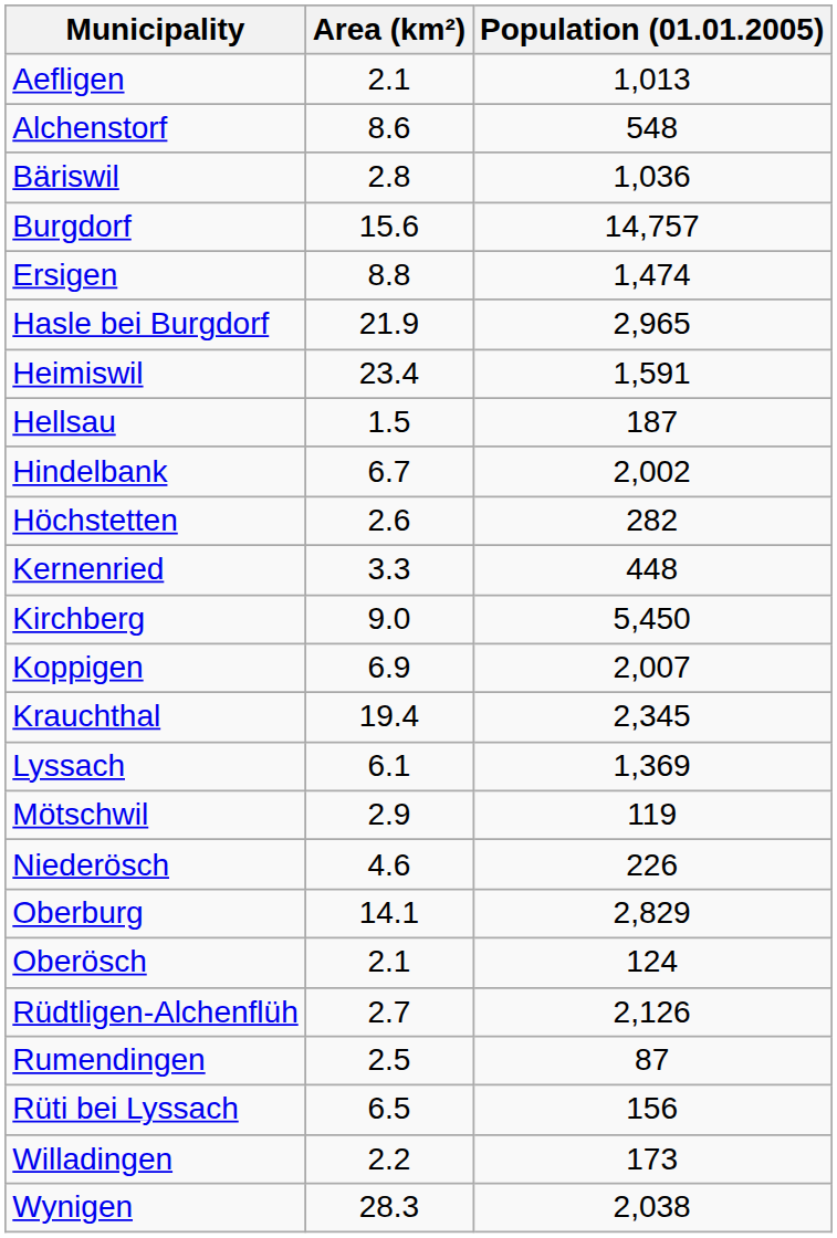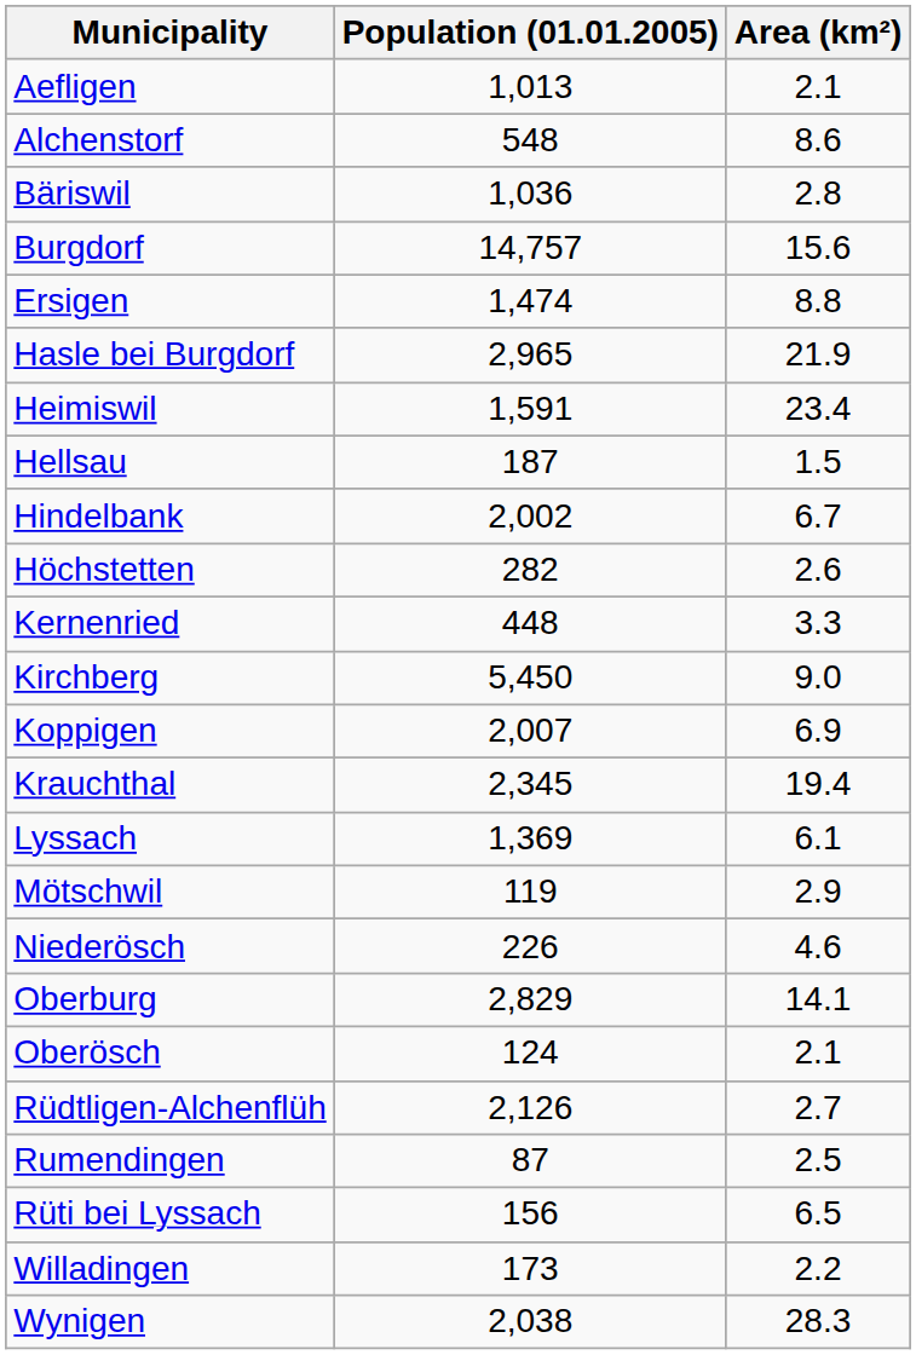columns swapped: Population (01.01.2005) <-> Area (km²)
